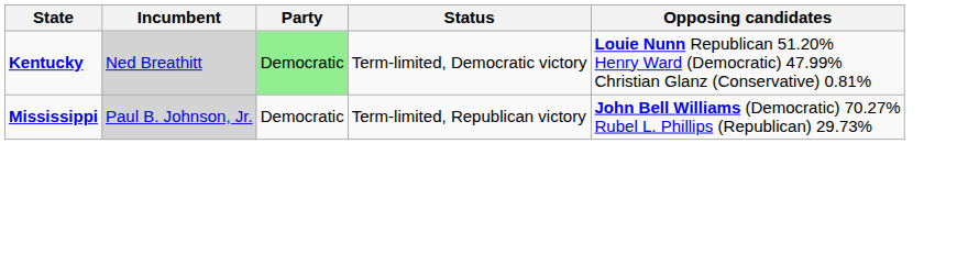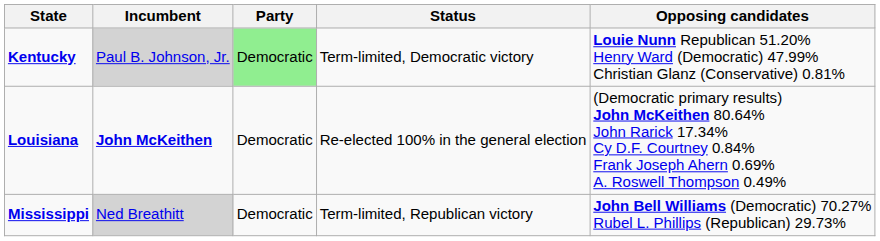Kentucky | Incumbent: Ned Breathitt -> Paul B. Johnson, Jr.
+ row: Louisiana | John McKeithen | Democratic | Re-elected 100% in the general election | (Democratic primary results) John McKeithen 80.64% John Rarick 17.34% Cy D.F. Courtney 0.84% Frank Joseph Ahern 0.69% A. Roswell Thompson 0.49%
Mississippi | Incumbent: Paul B. Johnson, Jr. -> Ned Breathitt
